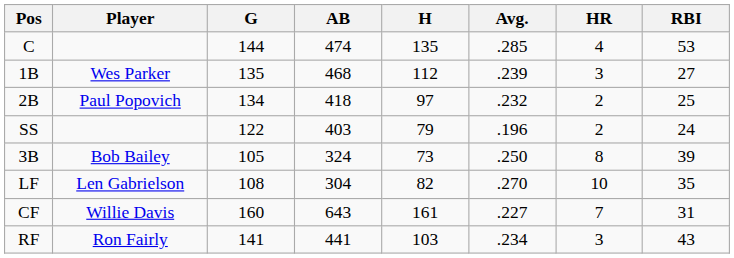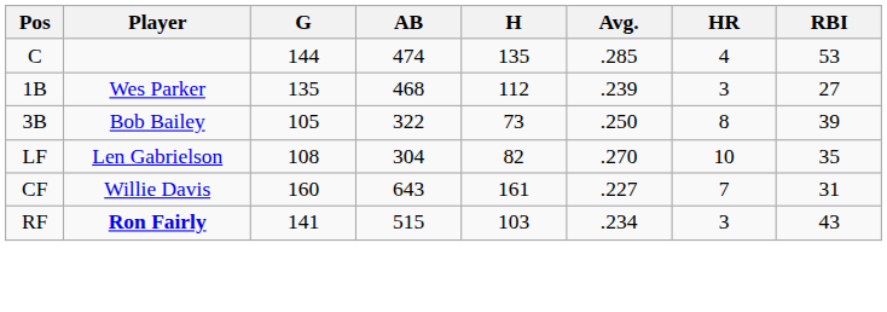- row: 2B | Paul Popovich | 134 | 418 | 97 | .232 | 2 | 25
- row: SS | 122 | 403 | 79 | .196 | 2 | 24
3B | AB: 324 -> 322
RF | Player: normal -> bold
RF | AB: 441 -> 515
